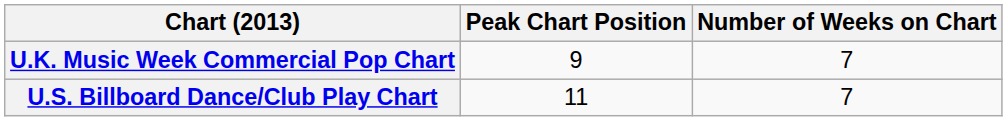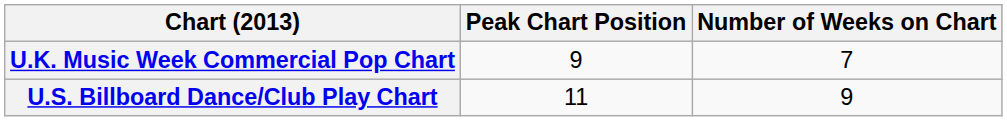U.S. Billboard Dance/Club Play Chart | Number of Weeks on Chart: 7 -> 9
